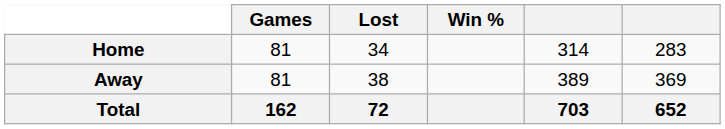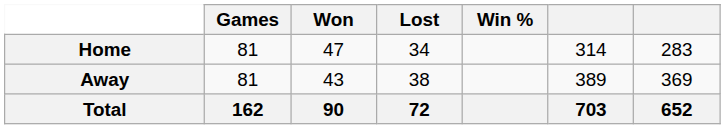+ column: Won | 47 | 43 | 90
